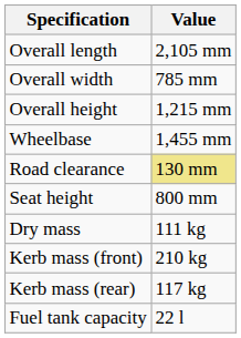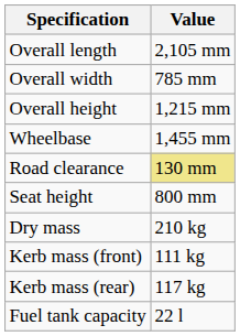Dry mass | Value: 111 kg -> 210 kg
Kerb mass (front) | Value: 210 kg -> 111 kg
